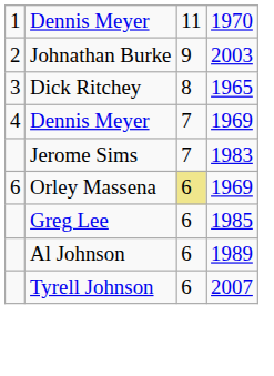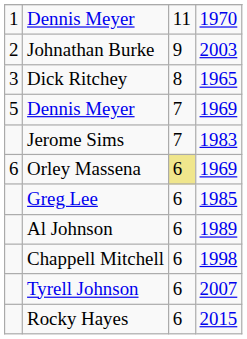Dennis Meyer / 1969 | column 1: 4 -> 5
+ row: Chappell Mitchell | 6 | 1998
+ row: Rocky Hayes | 6 | 2015
